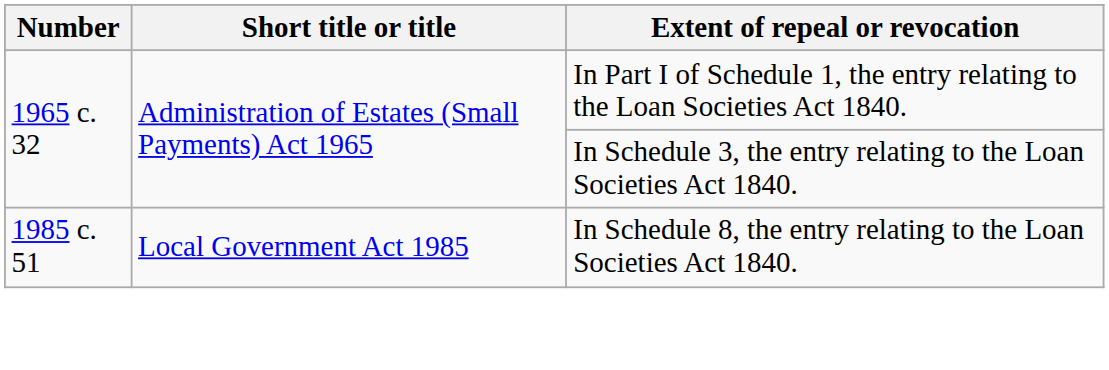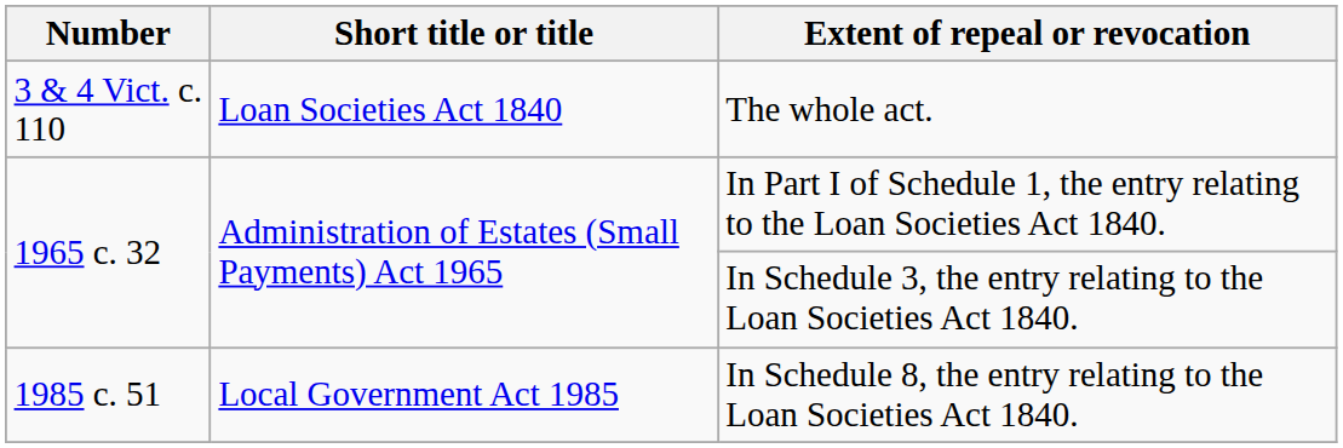+ row: 3 & 4 Vict. c. 110 | Loan Societies Act 1840 | The whole act.
